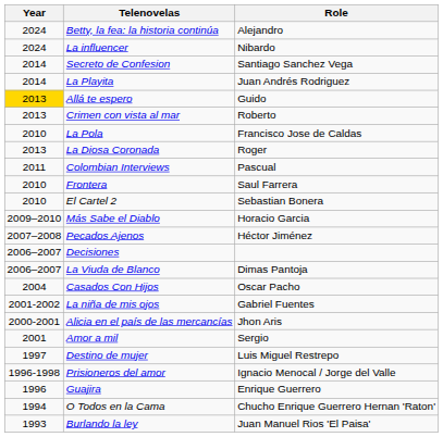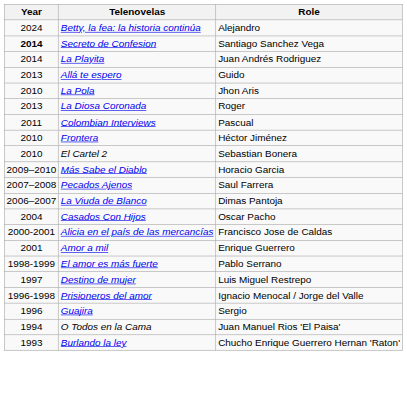- row: 2024 | La influencer | Nibardo
Secreto de Confesion | Year: normal -> bold
Allá te espero | Year: gold background -> no background
- row: 2013 | Crimen con vista al mar | Roberto
La Pola | Role: Francisco Jose de Caldas -> Jhon Aris
Frontera | Role: Saul Farrera -> Héctor Jiménez
Pecados Ajenos | Role: Héctor Jiménez -> Saul Farrera
- row: 2006–2007 | Decisiones
- row: 2001-2002 | La niña de mis ojos | Gabriel Fuentes
Alicia en el país de las mercancías | Role: Jhon Aris -> Francisco Jose de Caldas
Amor a mil | Role: Sergio -> Enrique Guerrero
+ row: 1998-1999 | El amor es más fuerte | Pablo Serrano
Guajira | Role: Enrique Guerrero -> Sergio
O Todos en la Cama | Role: Chucho Enrique Guerrero Hernan 'Raton' -> Juan Manuel Rios 'El Paisa'
Burlando la ley | Role: Juan Manuel Rios 'El Paisa' -> Chucho Enrique Guerrero Hernan 'Raton'
